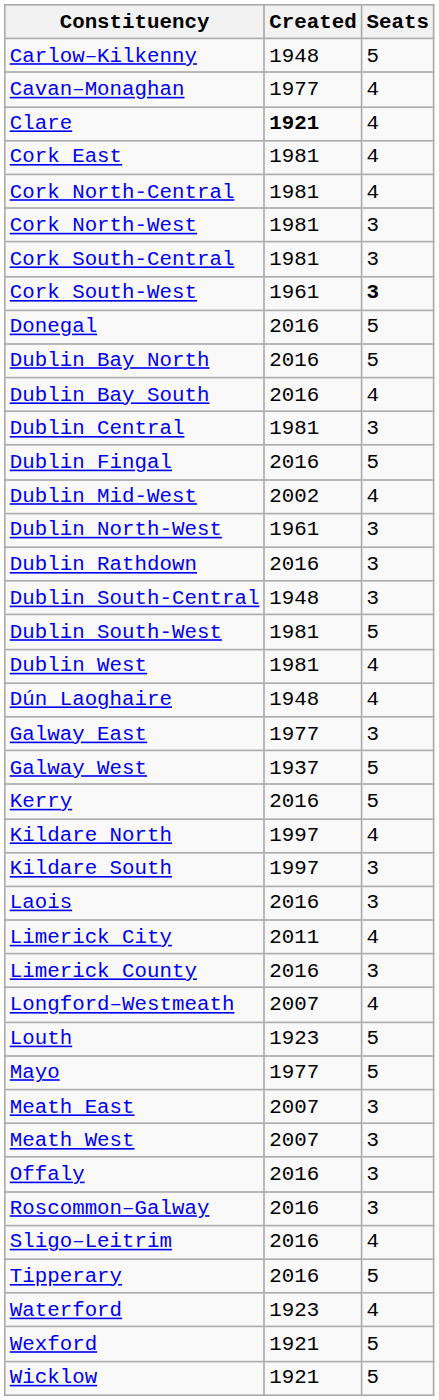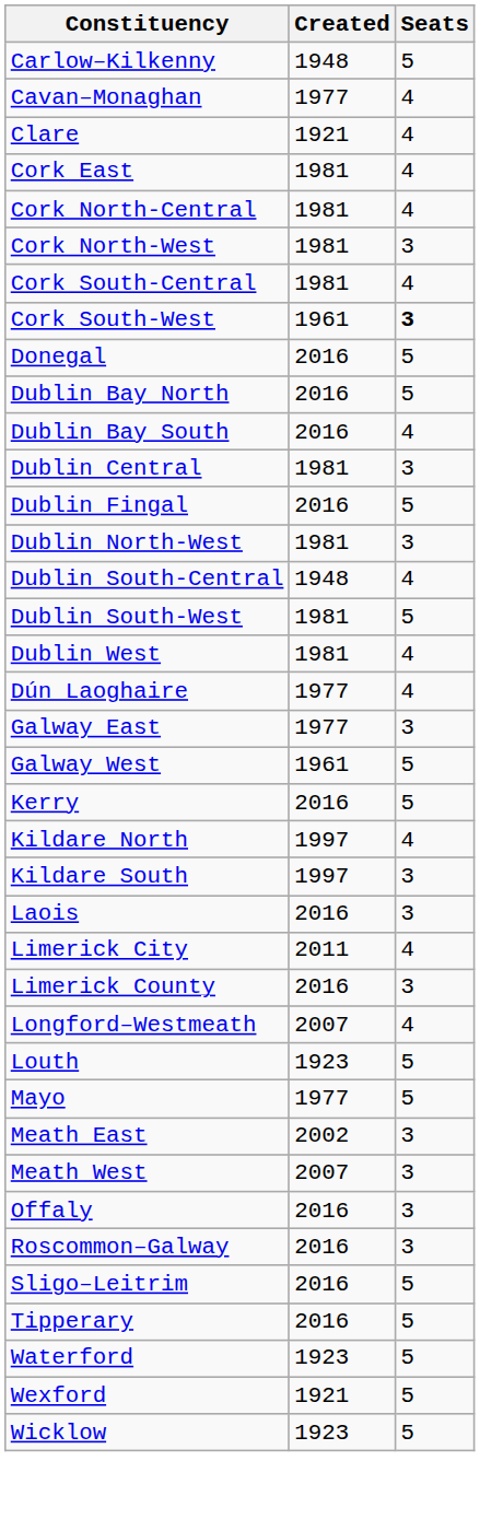Clare | Created: bold -> normal
Cork South-Central | Seats: 3 -> 4
- row: Dublin Mid-West | 2002 | 4
Dublin North-West | Created: 1961 -> 1981
- row: Dublin Rathdown | 2016 | 3
Dublin South-Central | Seats: 3 -> 4
Dún Laoghaire | Created: 1948 -> 1977
Galway West | Created: 1937 -> 1961
Meath East | Created: 2007 -> 2002
Sligo–Leitrim | Seats: 4 -> 5
Waterford | Seats: 4 -> 5
Wicklow | Created: 1921 -> 1923
